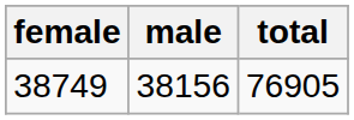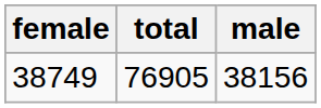columns swapped: male <-> total
